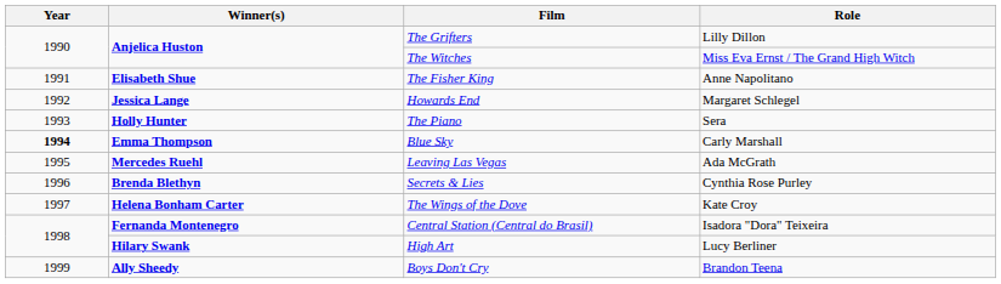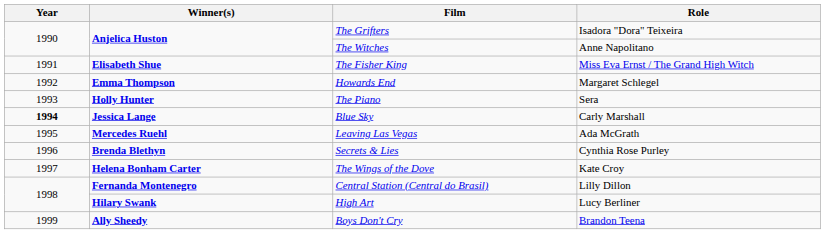The Grifters | Role: Lilly Dillon -> Isadora "Dora" Teixeira
The Witches | Role: Miss Eva Ernst / The Grand High Witch -> Anne Napolitano
The Fisher King | Role: Anne Napolitano -> Miss Eva Ernst / The Grand High Witch
Howards End | Winner(s): Jessica Lange -> Emma Thompson
Blue Sky | Winner(s): Emma Thompson -> Jessica Lange
Central Station (Central do Brasil) | Role: Isadora "Dora" Teixeira -> Lilly Dillon
